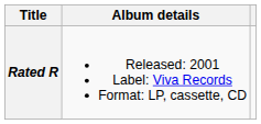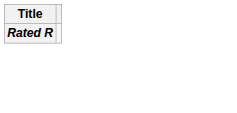- column: Album details | Released: 2001 Label: Viva Records Format: LP, cassette, CD
